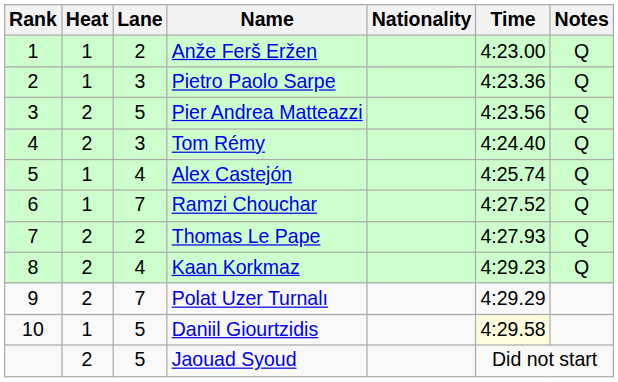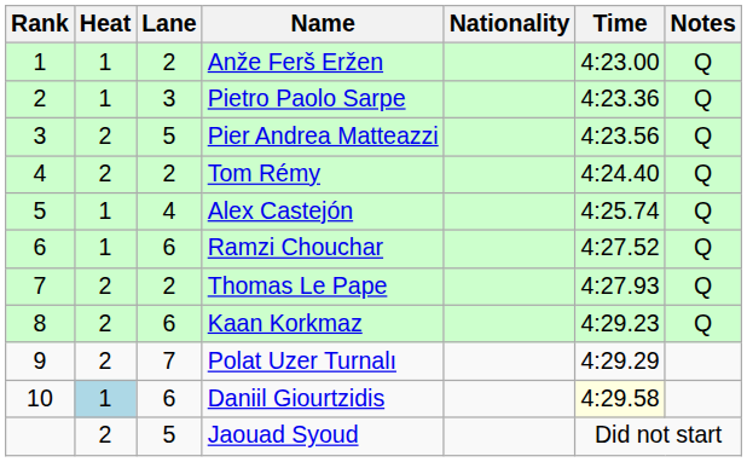Tom Rémy | Lane: 3 -> 2
Ramzi Chouchar | Lane: 7 -> 6
Kaan Korkmaz | Lane: 4 -> 6
Daniil Giourtzidis | Heat: no background -> lightblue background
Daniil Giourtzidis | Lane: 5 -> 6
